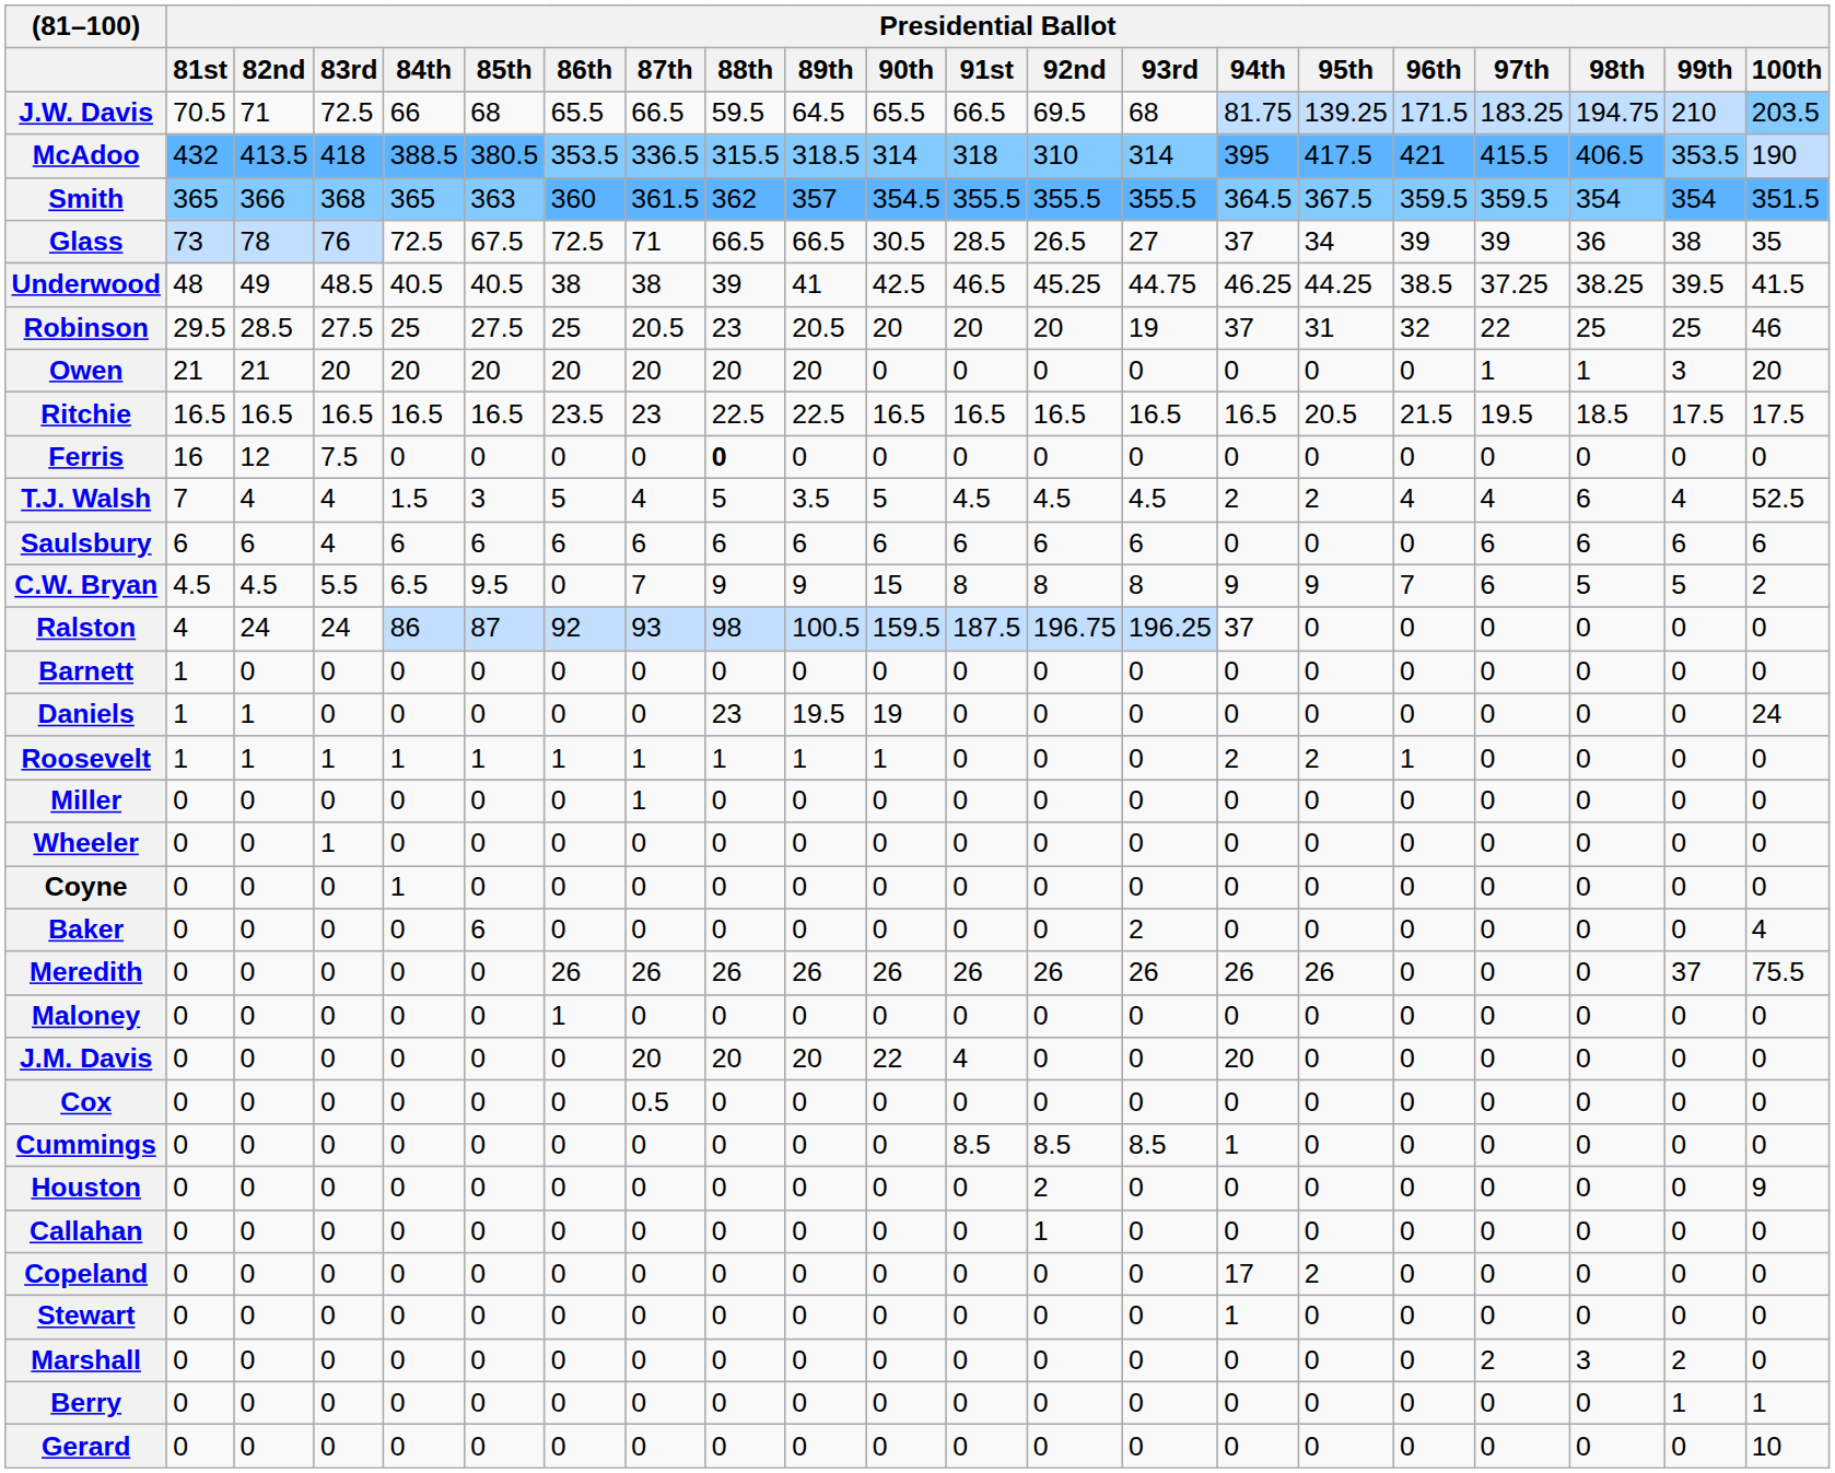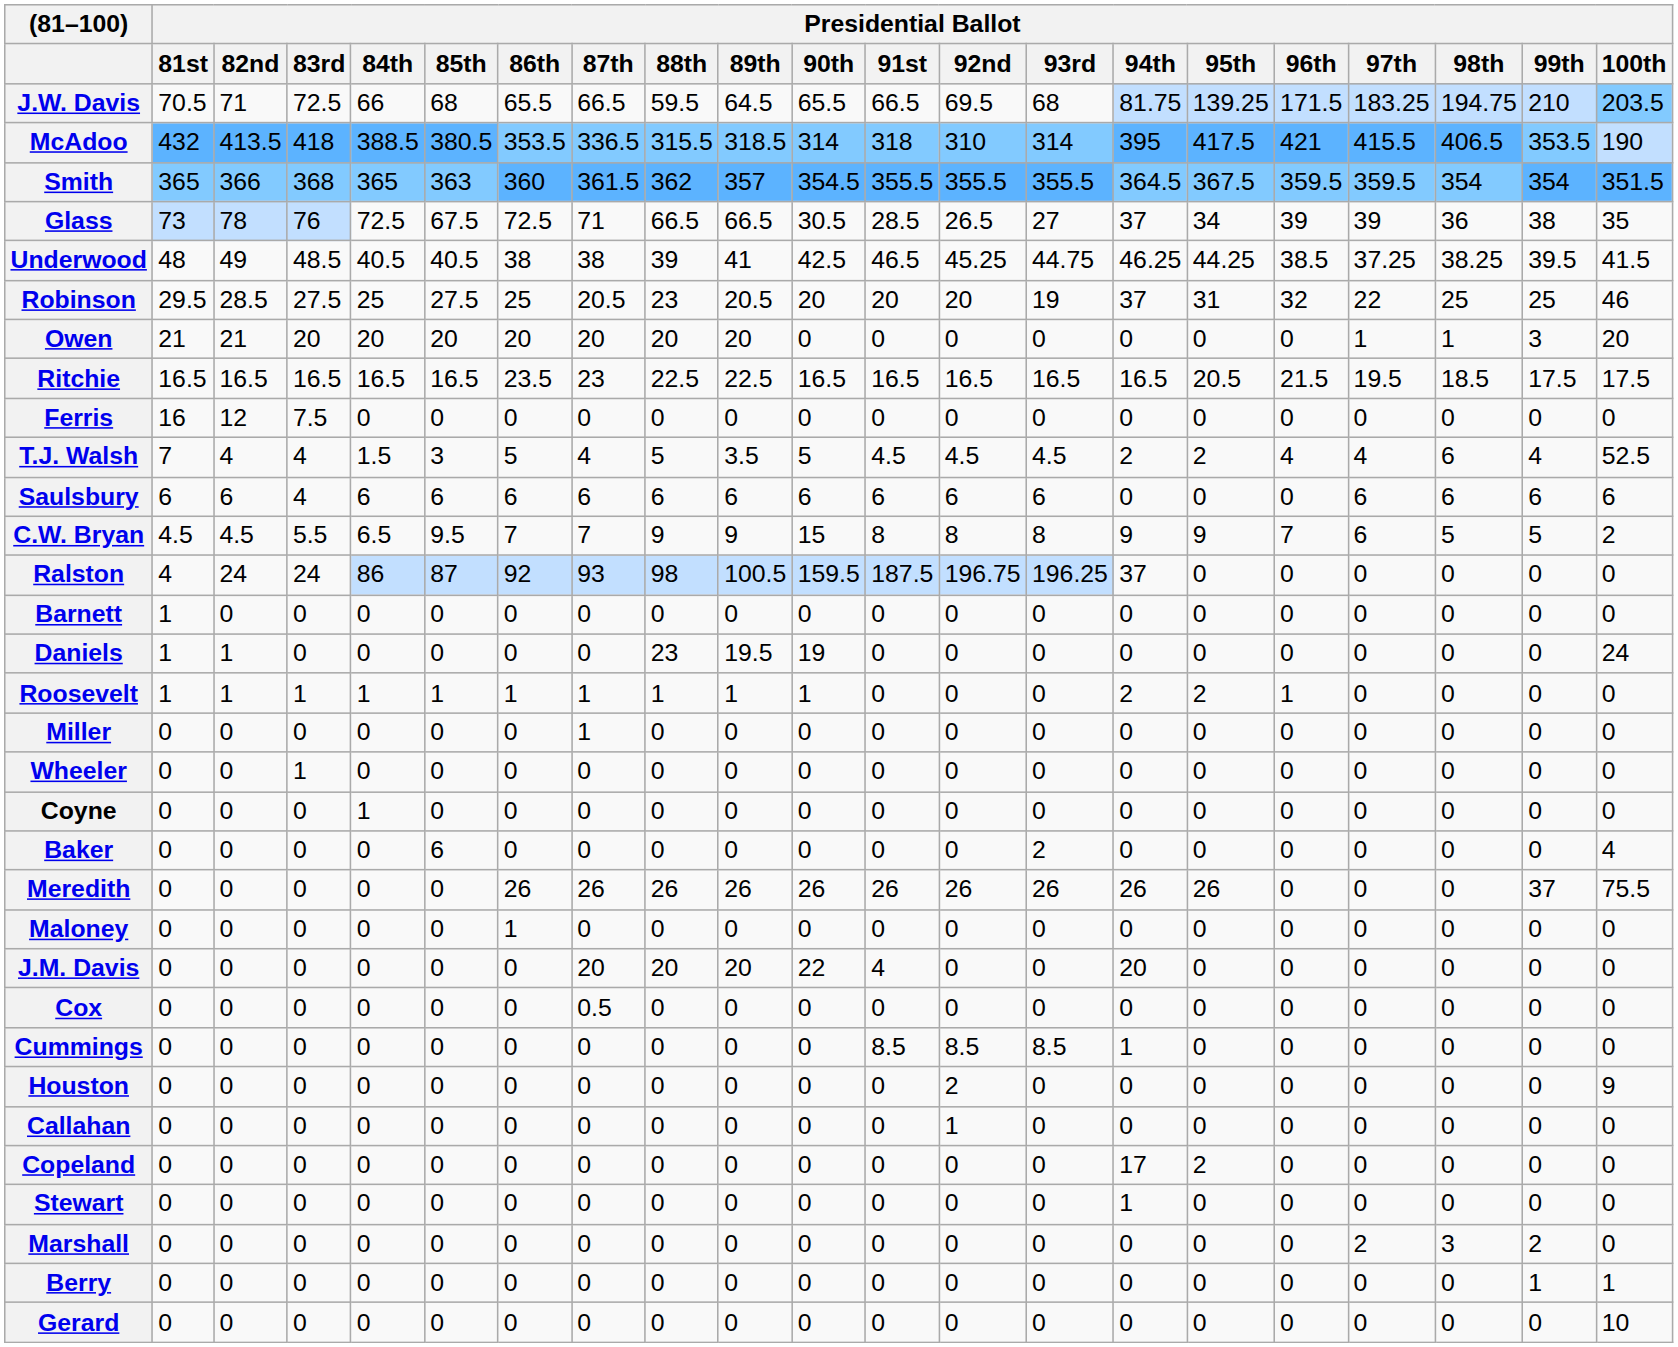Ferris | Presidential Ballot / 88th: bold -> normal
C.W. Bryan | Presidential Ballot / 86th: 0 -> 7
